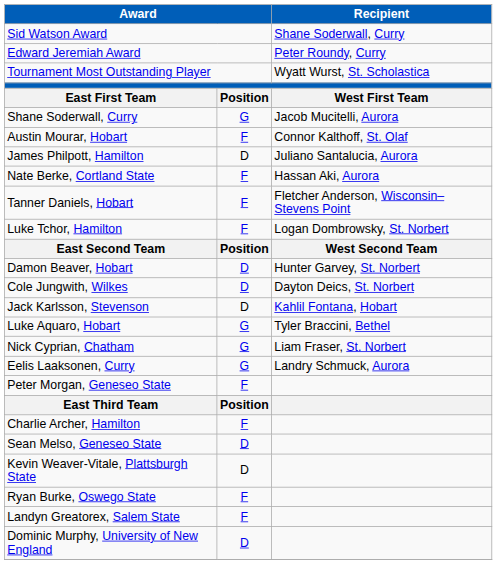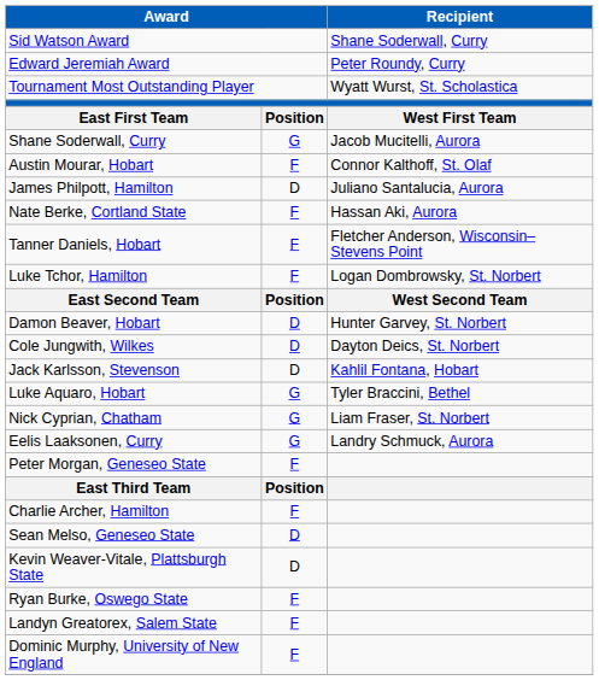Dominic Murphy, University of New England | column 2: D -> F
